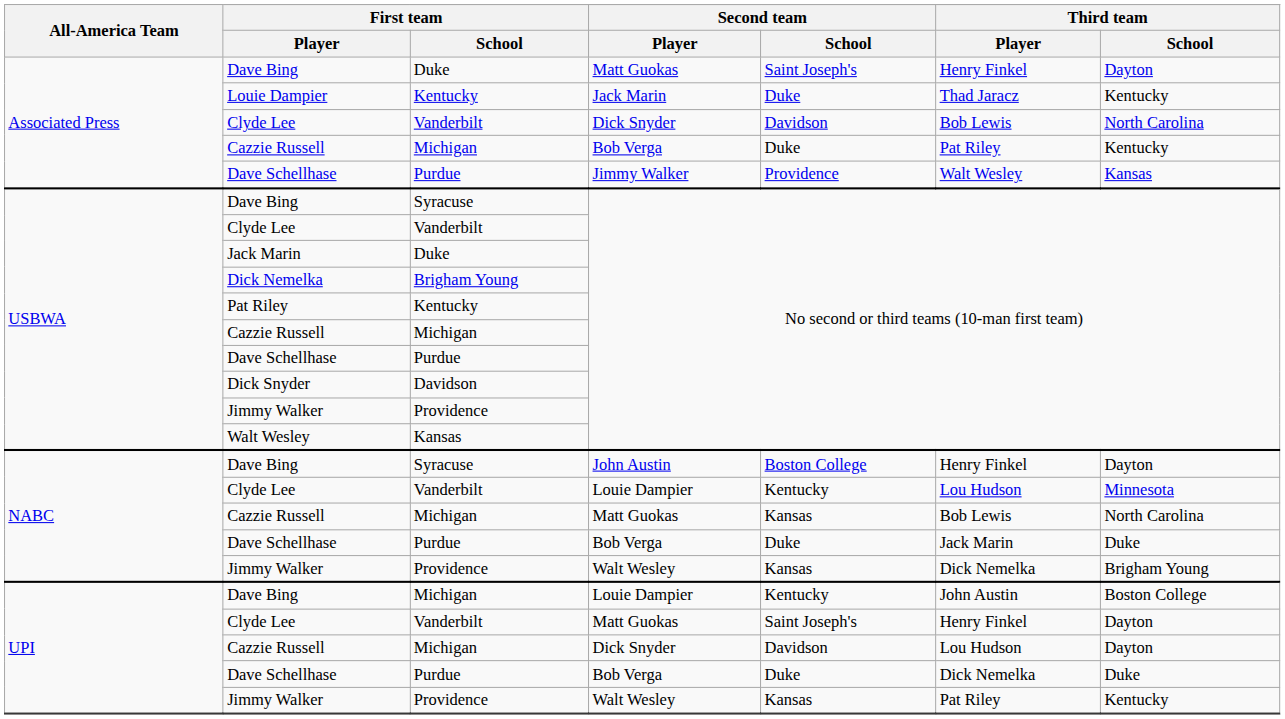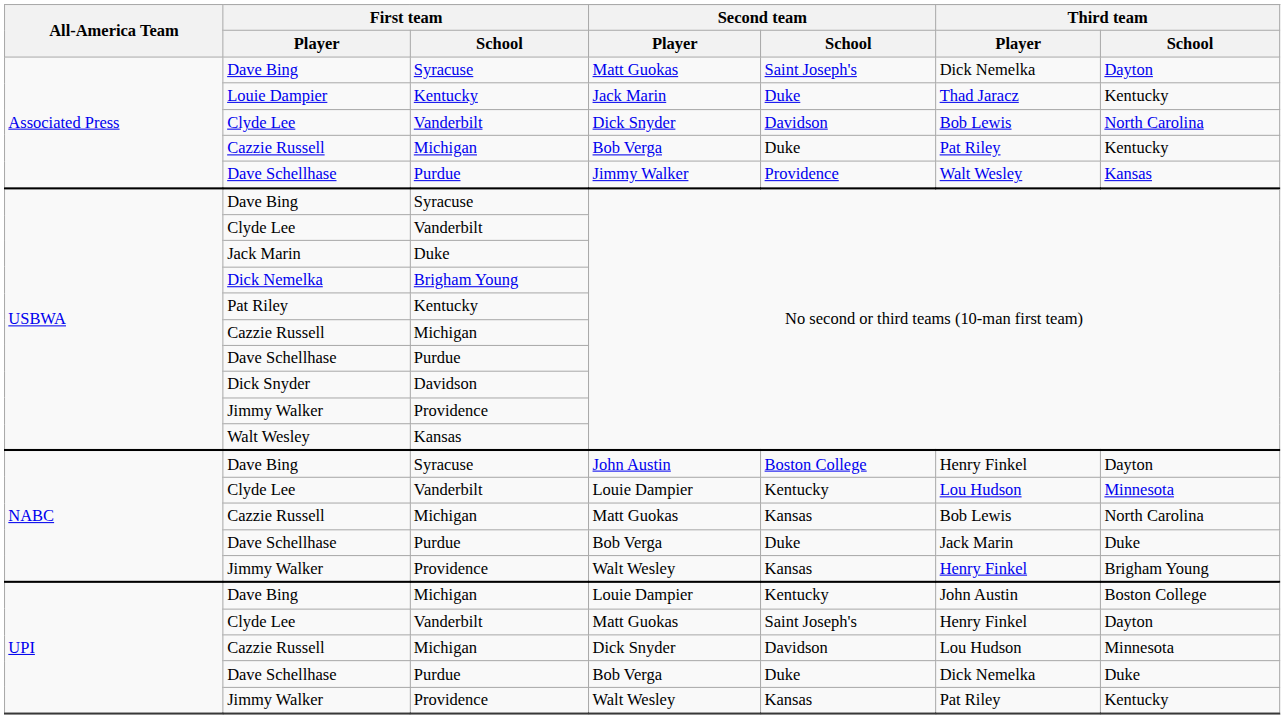Associated Press / Dave Bing | First team / School: Duke -> Syracuse
Associated Press / Dave Bing | Third team / Player: Henry Finkel -> Dick Nemelka
NABC / Jimmy Walker | Third team / Player: Dick Nemelka -> Henry Finkel
UPI / Cazzie Russell | Third team / School: Dayton -> Minnesota
